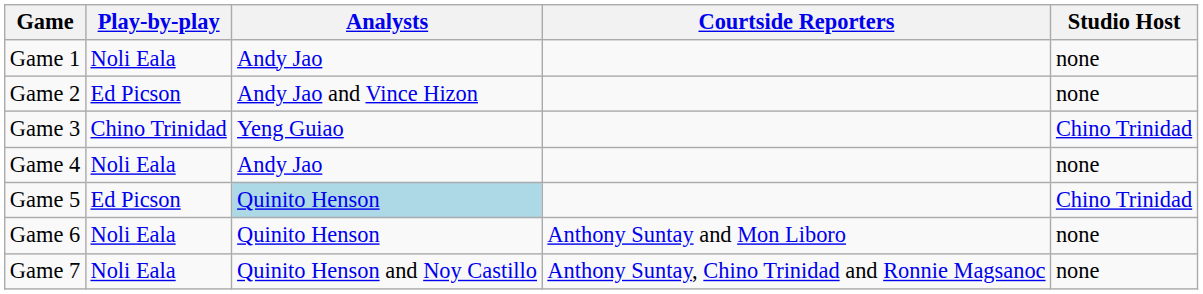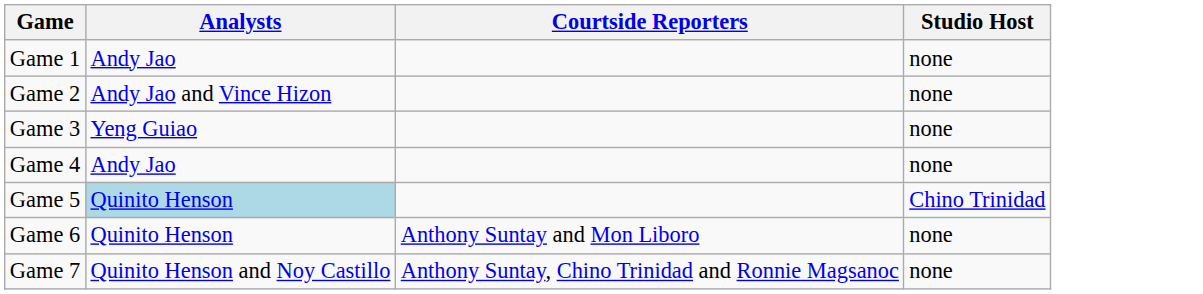- column: Play-by-play | Noli Eala | Ed Picson | Chino Trinidad | Noli Eala | Ed Picson | Noli Eala | Noli Eala
Game 3 | Studio Host: Chino Trinidad -> none
